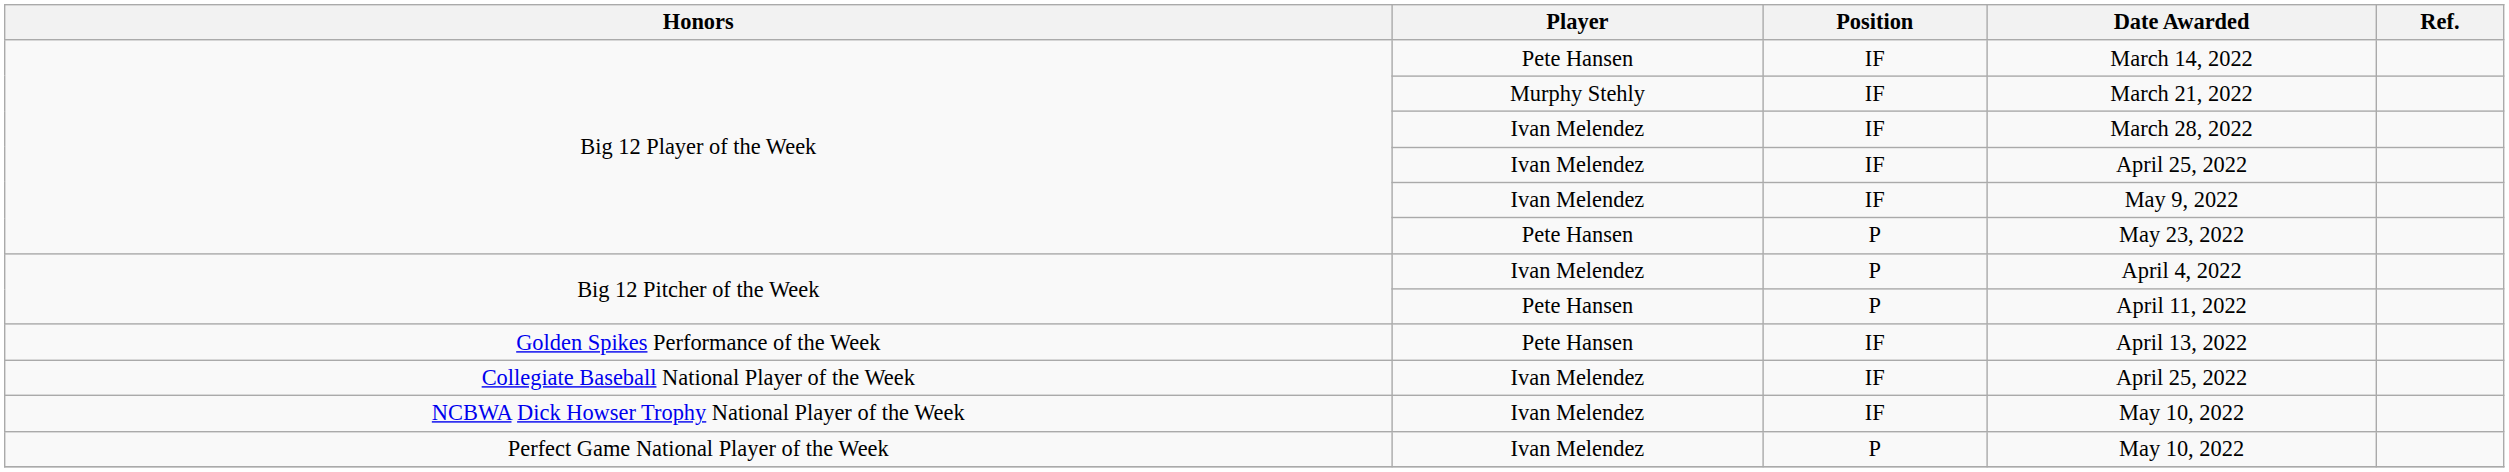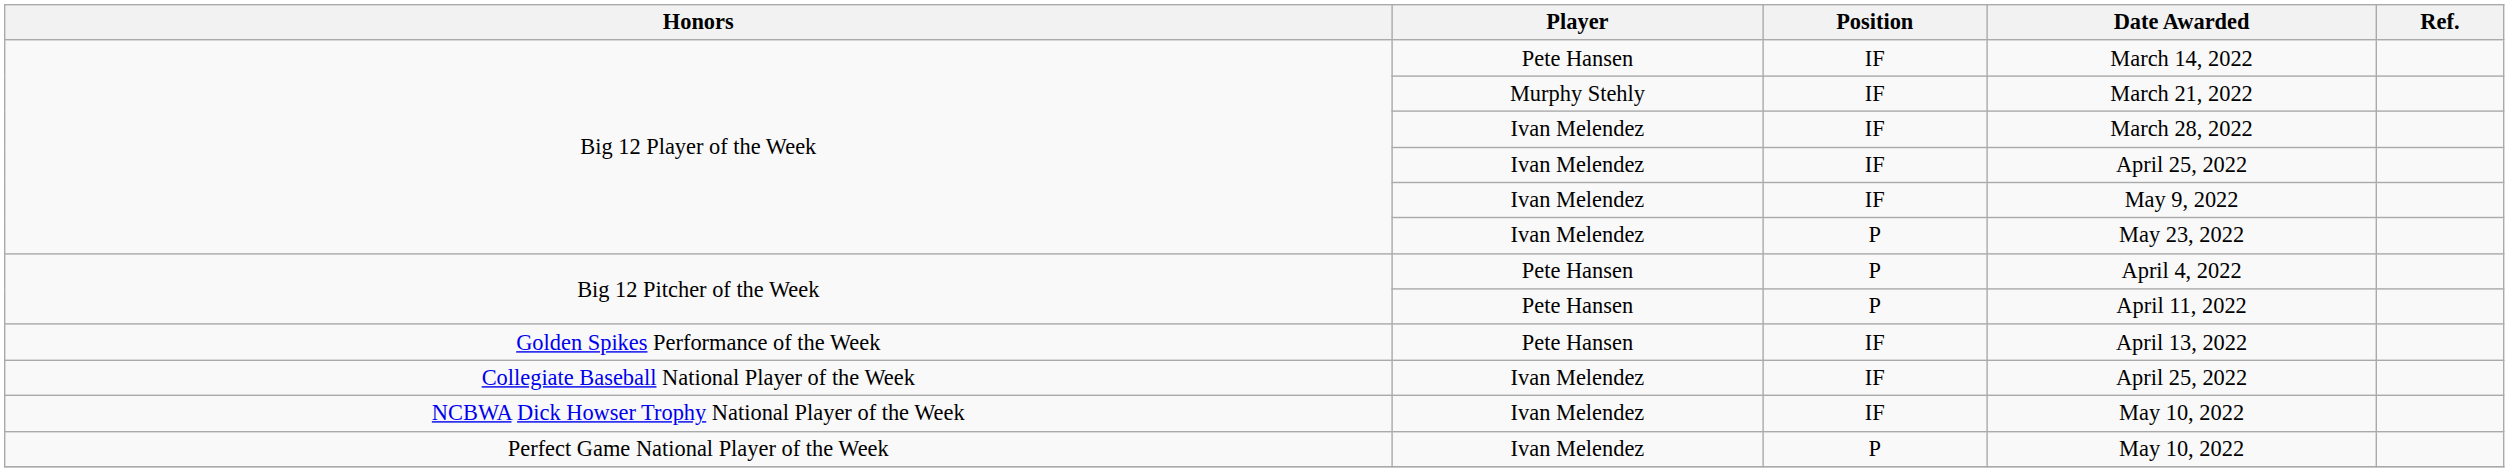May 23, 2022 | Player: Pete Hansen -> Ivan Melendez
April 4, 2022 | Player: Ivan Melendez -> Pete Hansen
